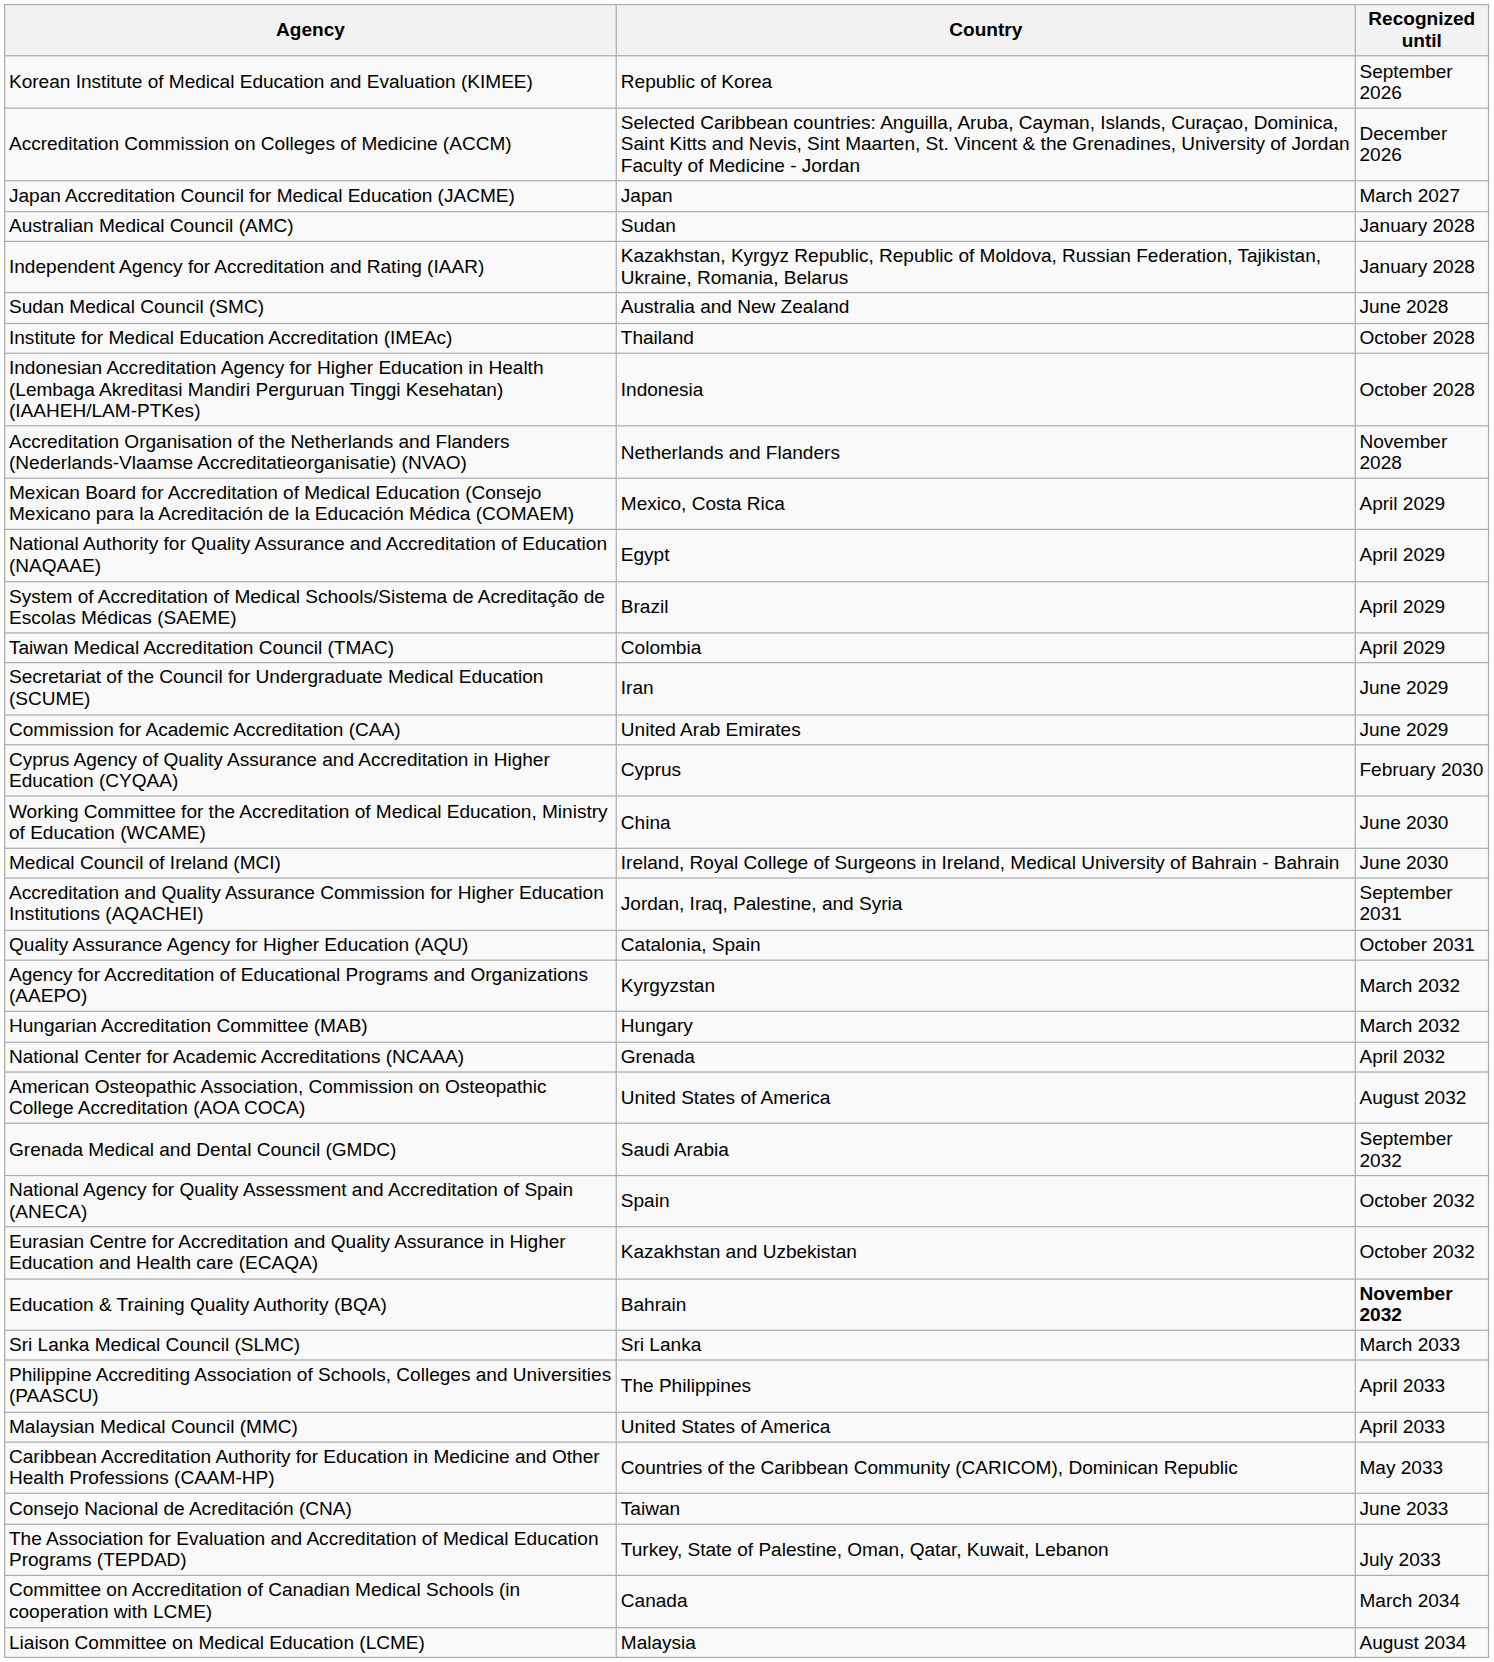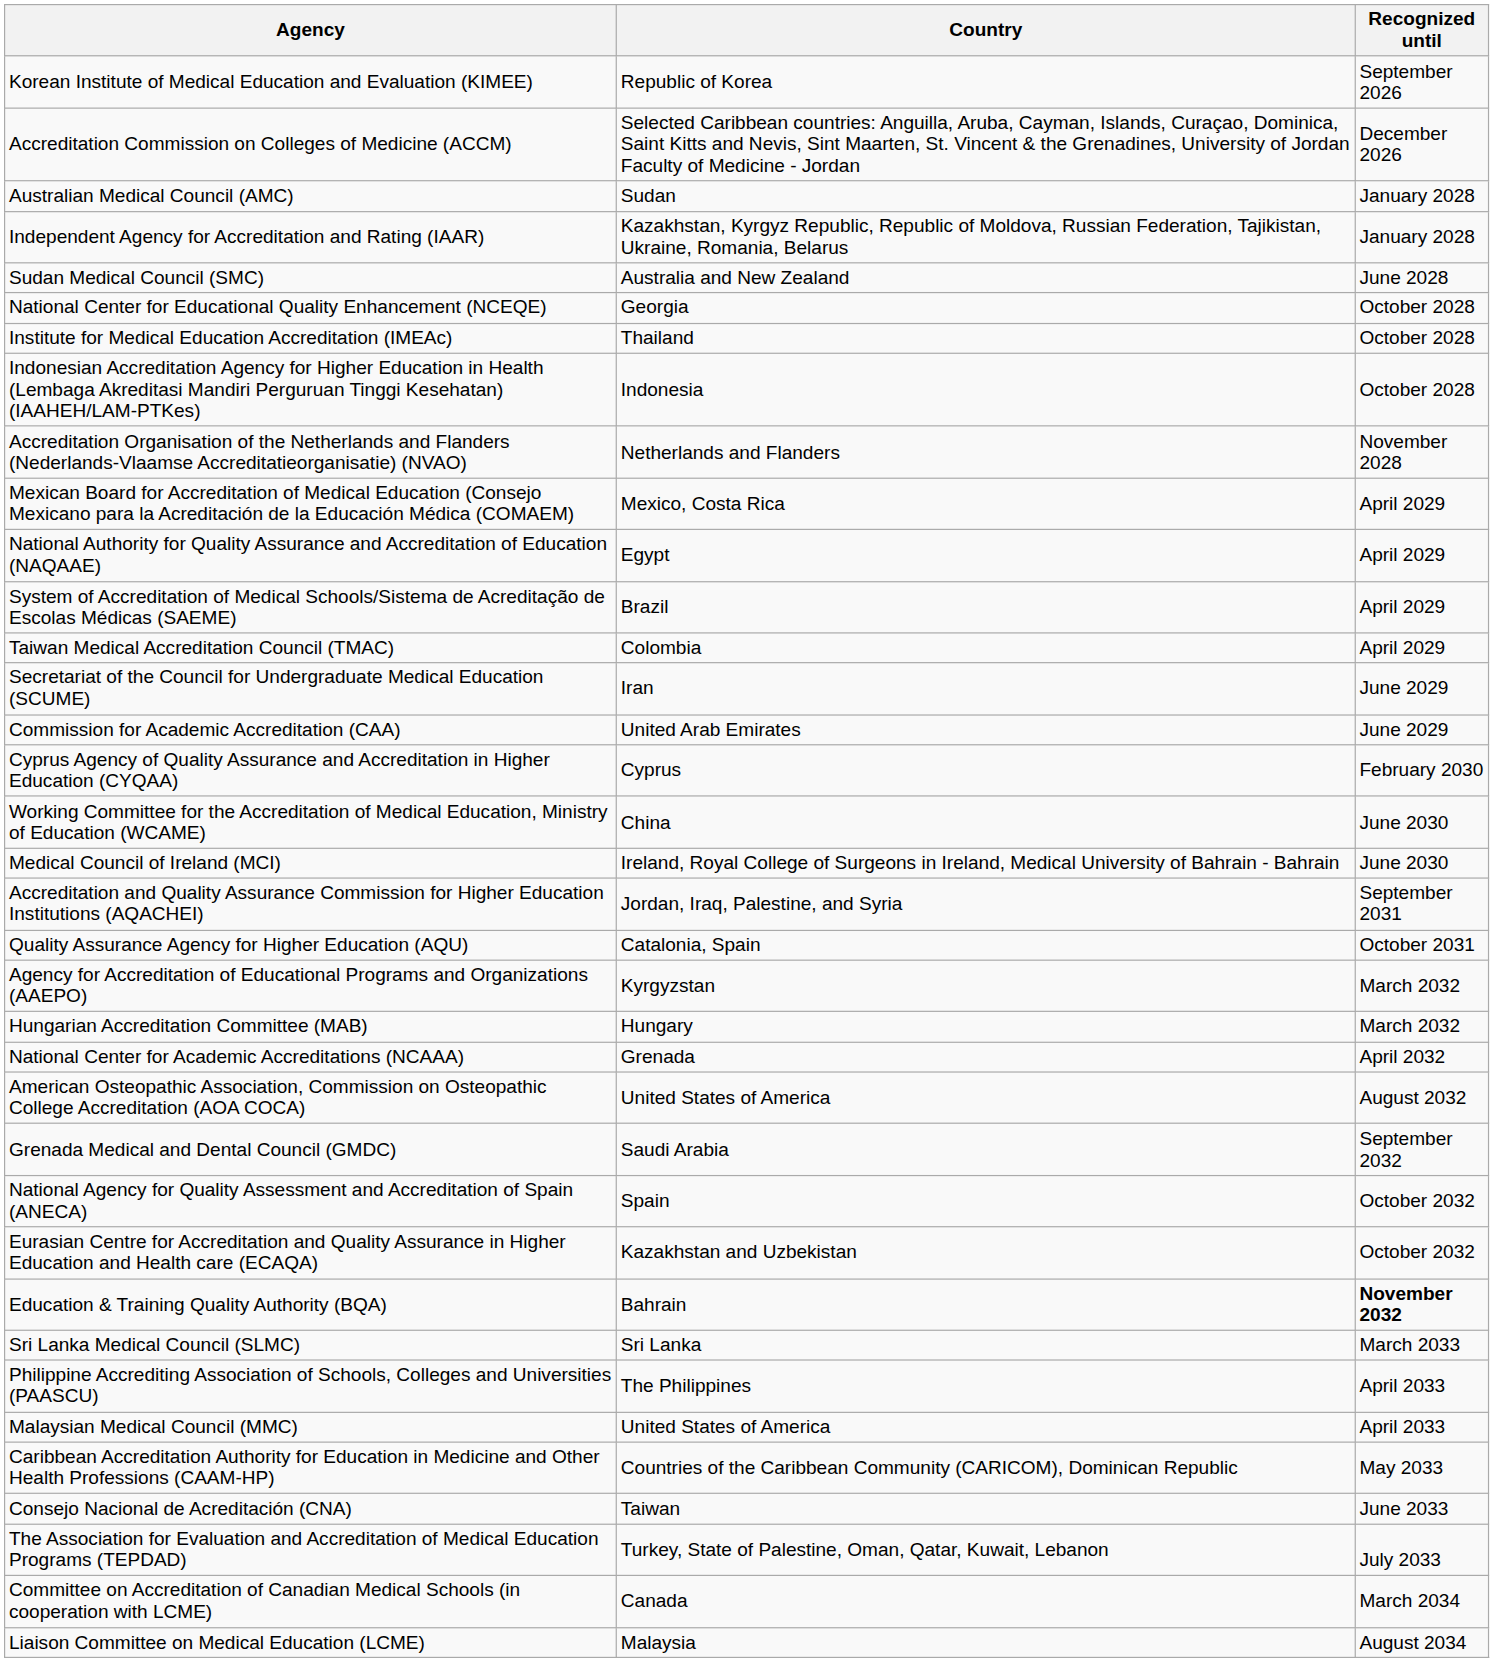- row: Japan Accreditation Council for Medical Education (JACME) | Japan | March 2027
+ row: National Center for Educational Quality Enhancement (NCEQE) | Georgia | October 2028
